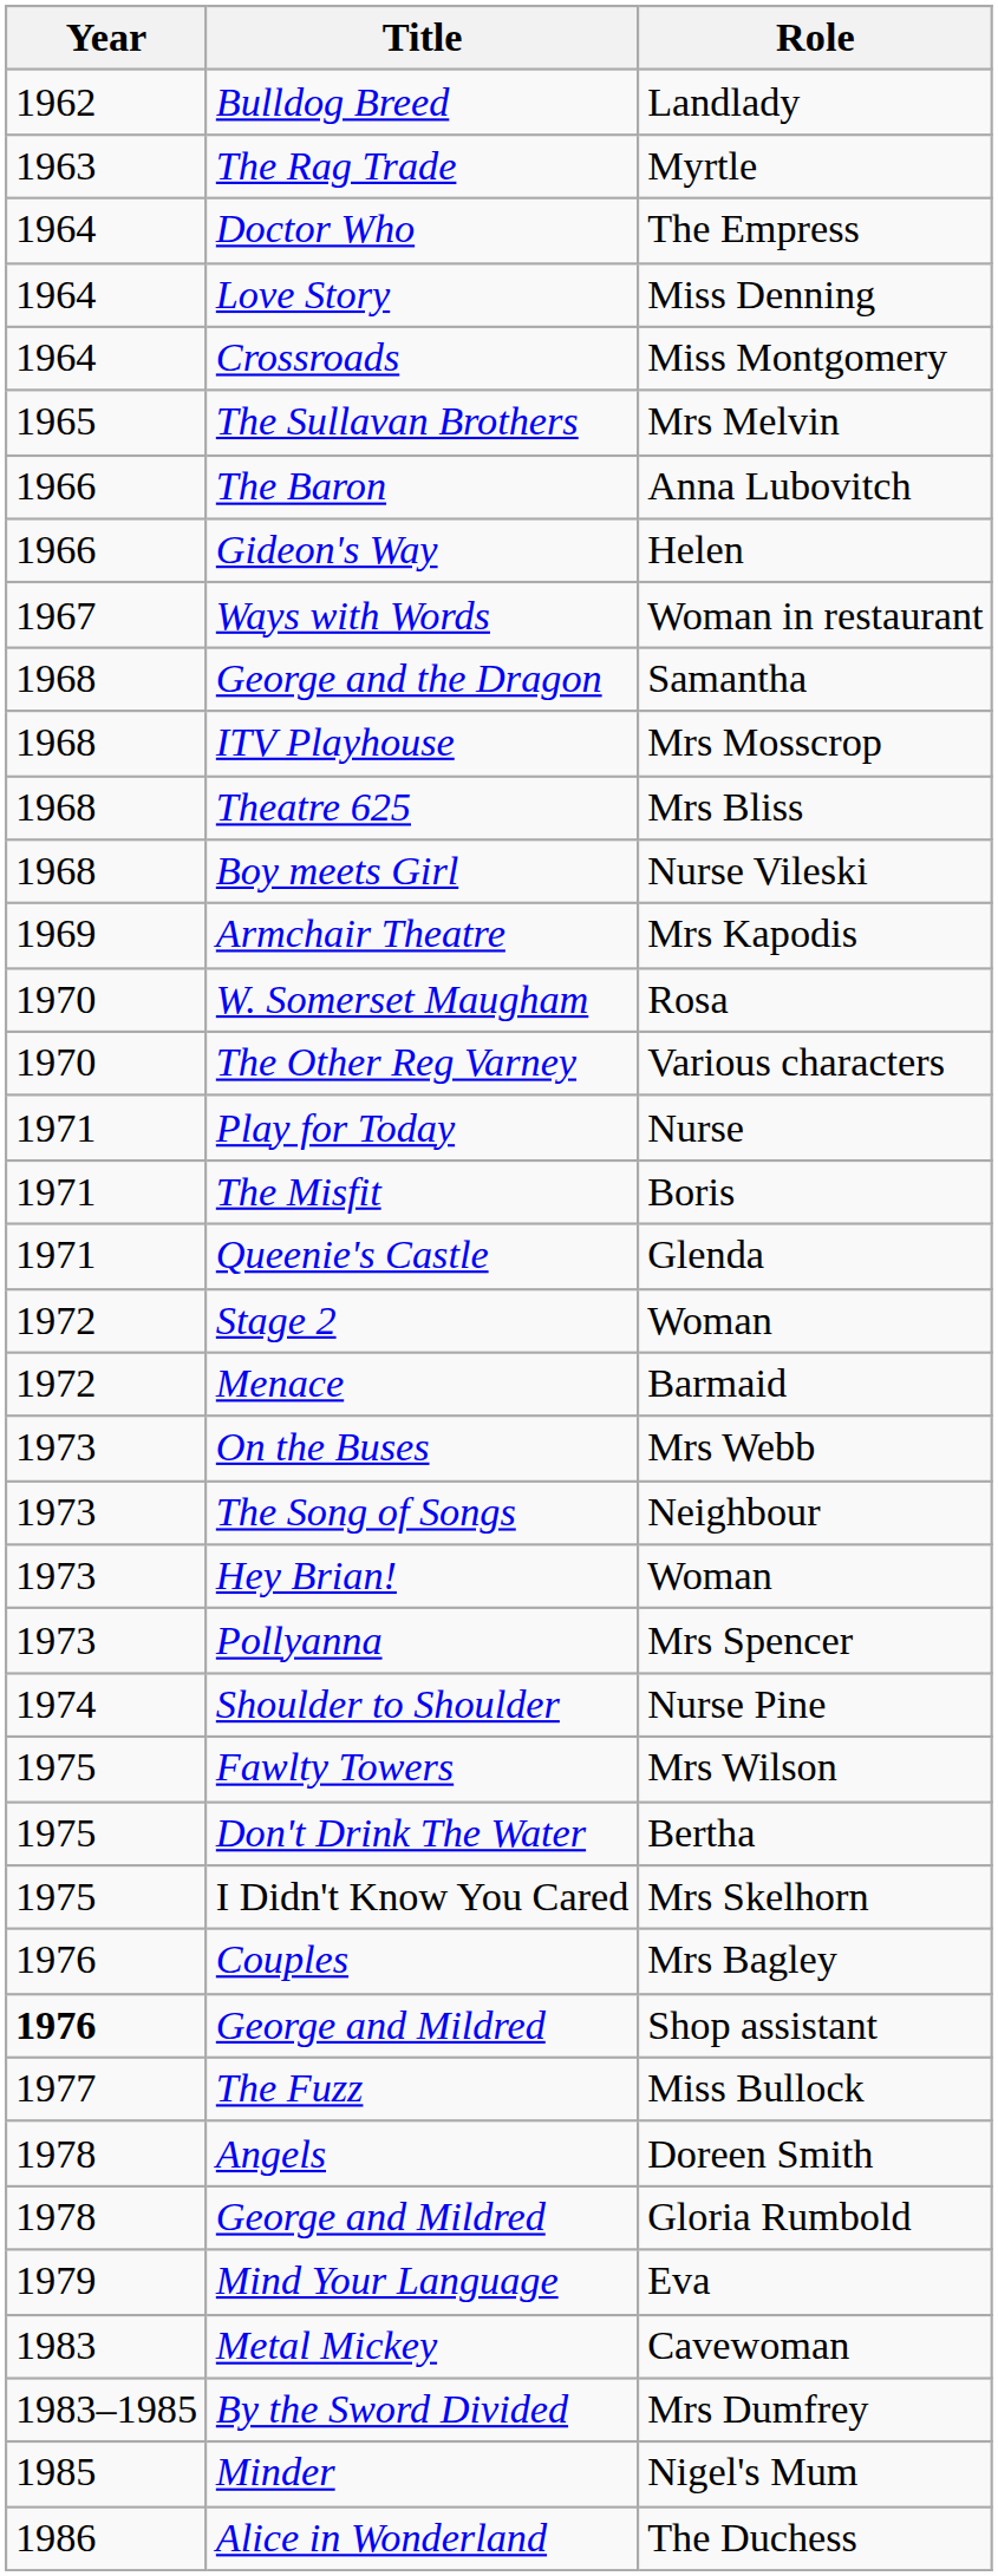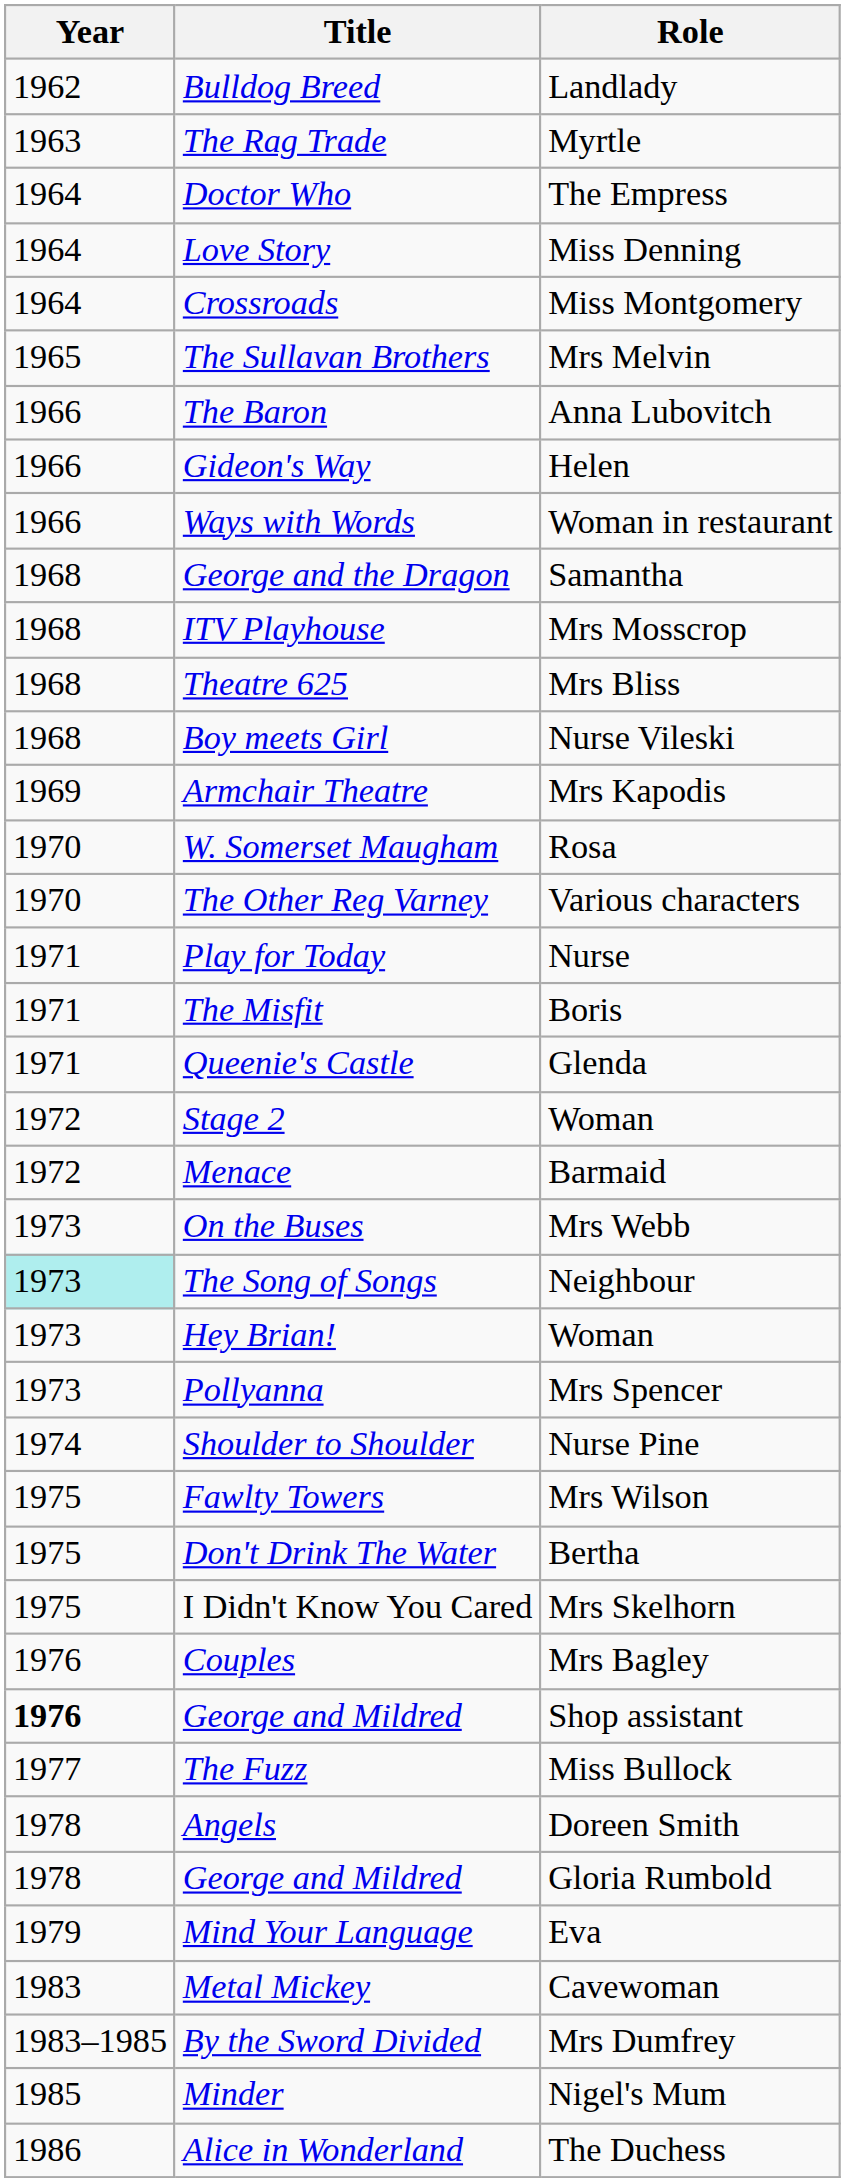Ways with Words | Year: 1967 -> 1966
The Song of Songs | Year: no background -> paleturquoise background
